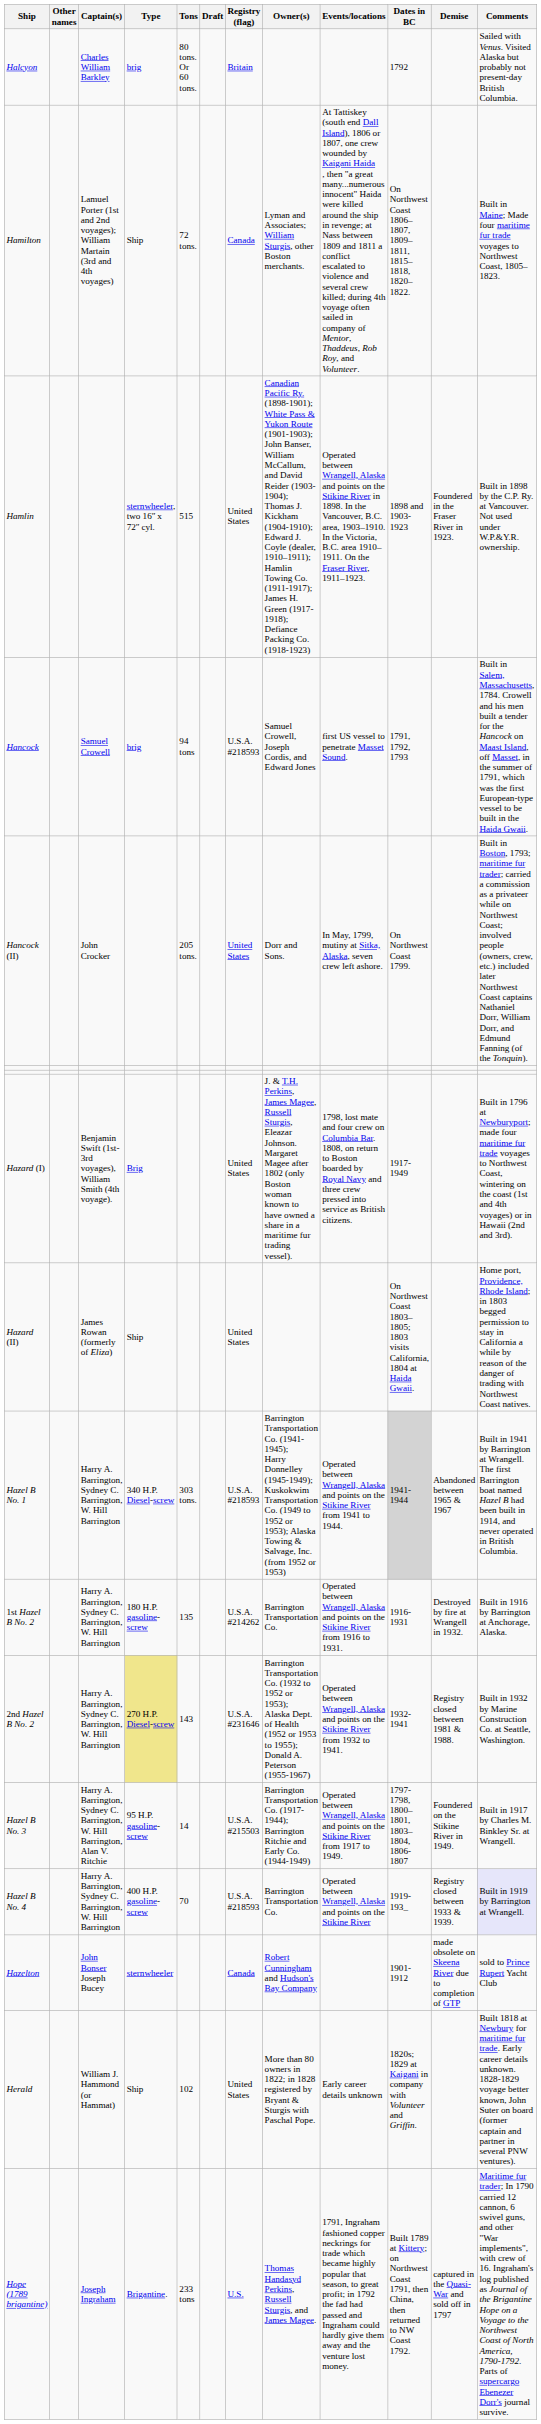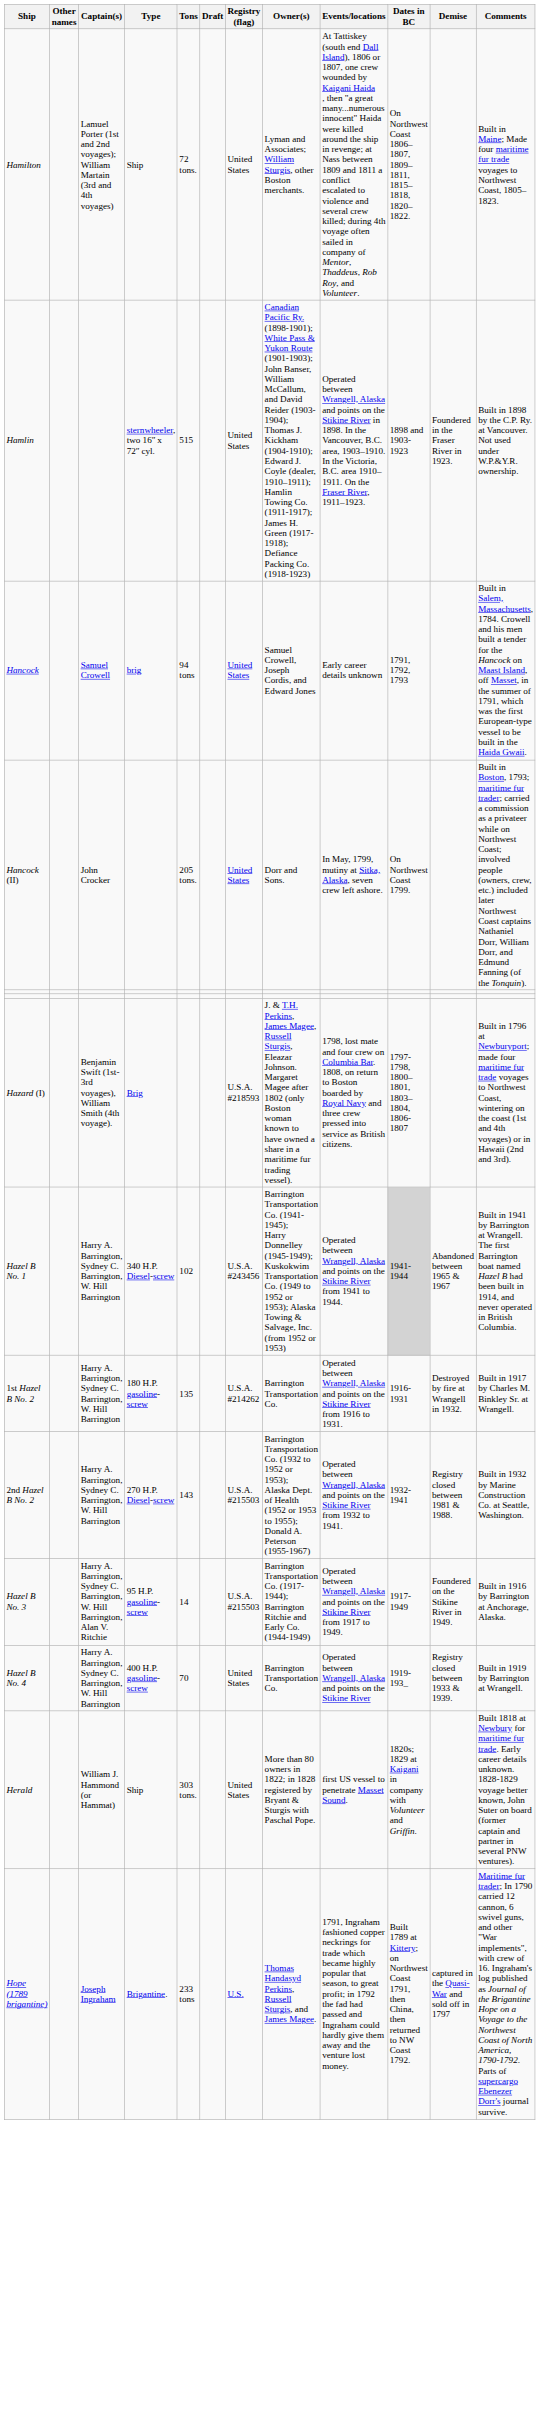- row: Halcyon | Charles William Barkley | brig | 80 tons. Or 60 tons. | Britain | 1792 | Sailed with Venus. Visited Alaska but probably not present-day British Columbia.
Hamilton | Registry (flag): Canada -> United States
Hancock | Registry (flag): U.S.A. #218593 -> United States
Hancock | Events/locations: first US vessel to penetrate Masset Sound. -> Early career details unknown
Hazard (I) | Registry (flag): United States -> U.S.A. #218593
Hazard (I) | Dates in BC: 1917-1949 -> 1797-1798, 1800–1801, 1803–1804, 1806-1807
- row: Hazard (II) | James Rowan (formerly of Eliza) | Ship | United States | On Northwest Coast 1803–1805; 1803 visits California, 1804 at Haida Gwaii. | Home port, Providence, Rhode Island; in 1803 begged permission to stay in California a while by reason of the danger of trading with Northwest Coast natives.
Hazel B No. 1 | Tons: 303 tons. -> 102
Hazel B No. 1 | Registry (flag): U.S.A. #218593 -> U.S.A. #243456
1st Hazel B No. 2 | Comments: Built in 1916 by Barrington at Anchorage, Alaska. -> Built in 1917 by Charles M. Binkley Sr. at Wrangell.
2nd Hazel B No. 2 | Type: khaki background -> no background
2nd Hazel B No. 2 | Registry (flag): U.S.A. #231646 -> U.S.A. #215503
Hazel B No. 3 | Dates in BC: 1797-1798, 1800–1801, 1803–1804, 1806-1807 -> 1917-1949
Hazel B No. 3 | Comments: Built in 1917 by Charles M. Binkley Sr. at Wrangell. -> Built in 1916 by Barrington at Anchorage, Alaska.
Hazel B No. 4 | Registry (flag): U.S.A. #218593 -> United States
Hazel B No. 4 | Comments: lavender background -> no background
- row: Hazelton | John Bonser Joseph Bucey | sternwheeler | Canada | Robert Cunningham and Hudson's Bay Company | 1901-1912 | made obsolete on Skeena River due to completion of GTP | sold to Prince Rupert Yacht Club
Herald | Tons: 102 -> 303 tons.
Herald | Events/locations: Early career details unknown -> first US vessel to penetrate Masset Sound.
